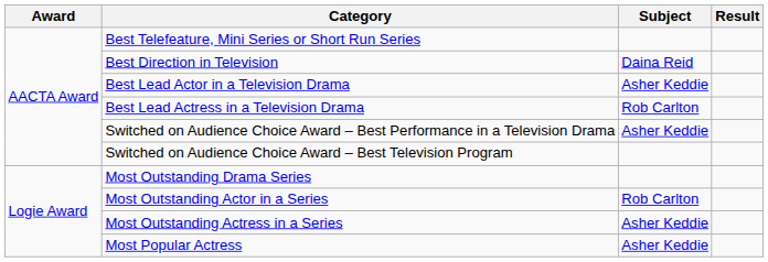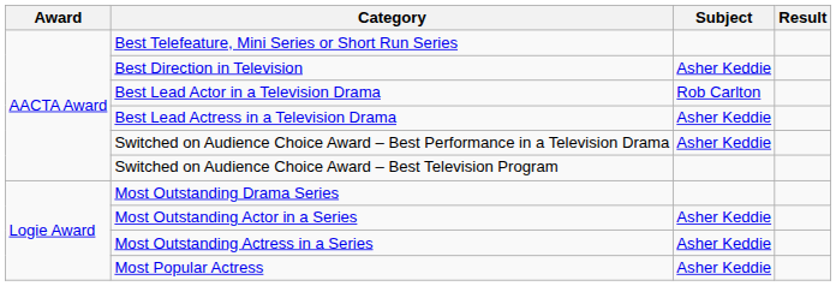Best Direction in Television | Subject: Daina Reid -> Asher Keddie
Best Lead Actor in a Television Drama | Subject: Asher Keddie -> Rob Carlton
Best Lead Actress in a Television Drama | Subject: Rob Carlton -> Asher Keddie
Most Outstanding Actor in a Series | Subject: Rob Carlton -> Asher Keddie
